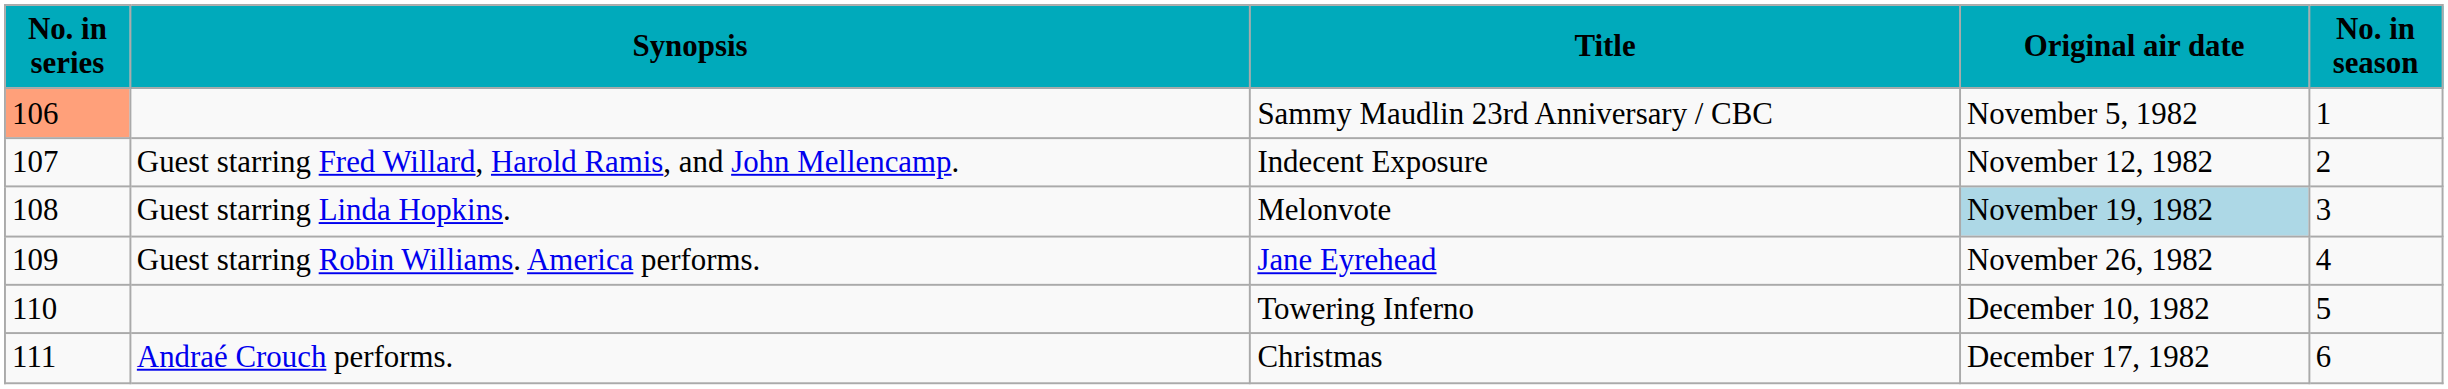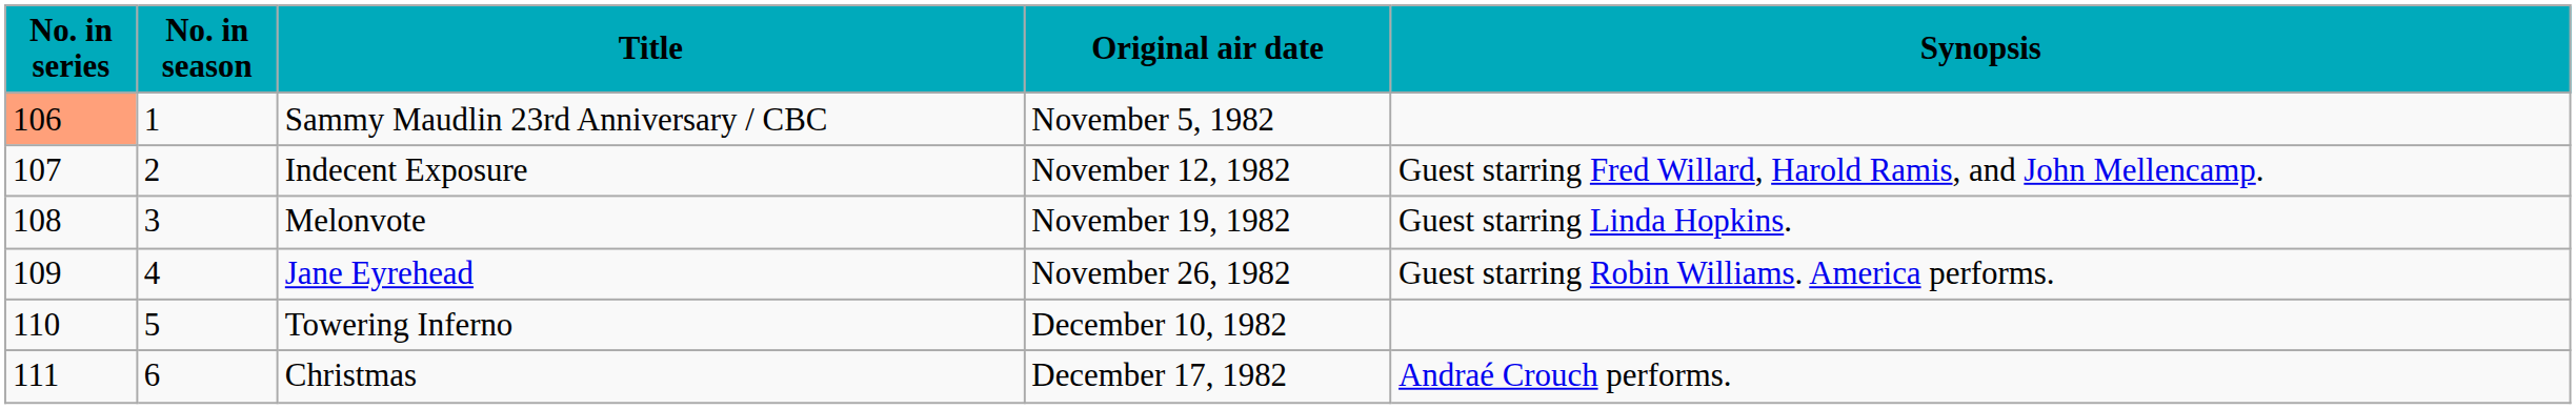columns swapped: No. in season <-> Synopsis
Melonvote | Original air date: lightblue background -> no background
